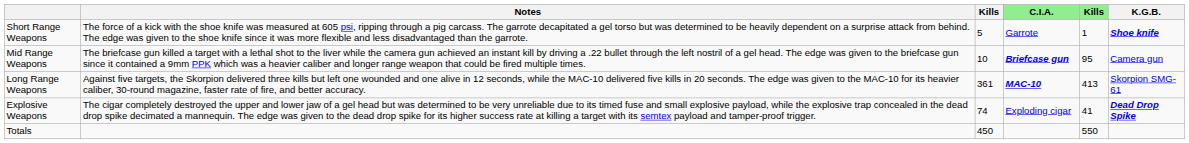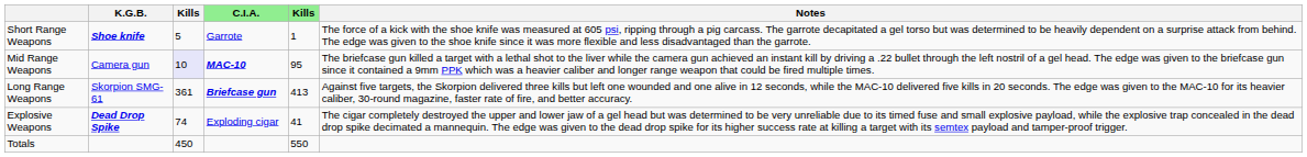columns swapped: K.G.B. <-> Notes
Mid Range Weapons | column 3: no background -> lavender background
Mid Range Weapons | C.I.A.: Briefcase gun -> MAC-10
Long Range Weapons | C.I.A.: MAC-10 -> Briefcase gun
